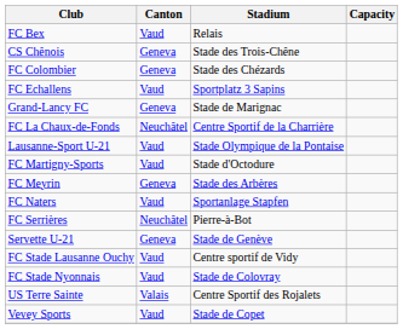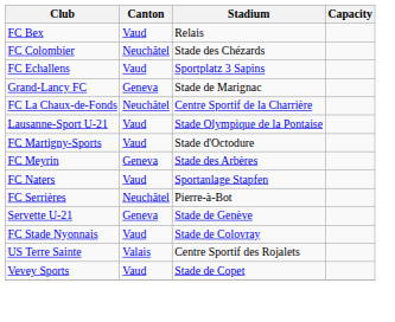- row: CS Chênois | Geneva | Stade des Trois-Chêne
FC Colombier | Canton: Geneva -> Neuchâtel
- row: FC Stade Lausanne Ouchy | Vaud | Centre sportif de Vidy
